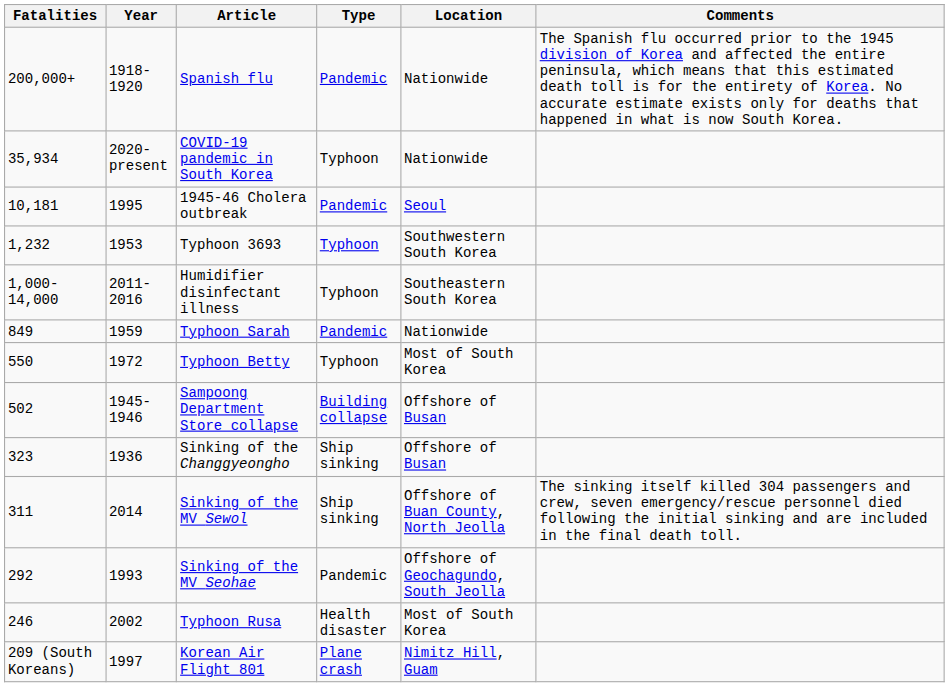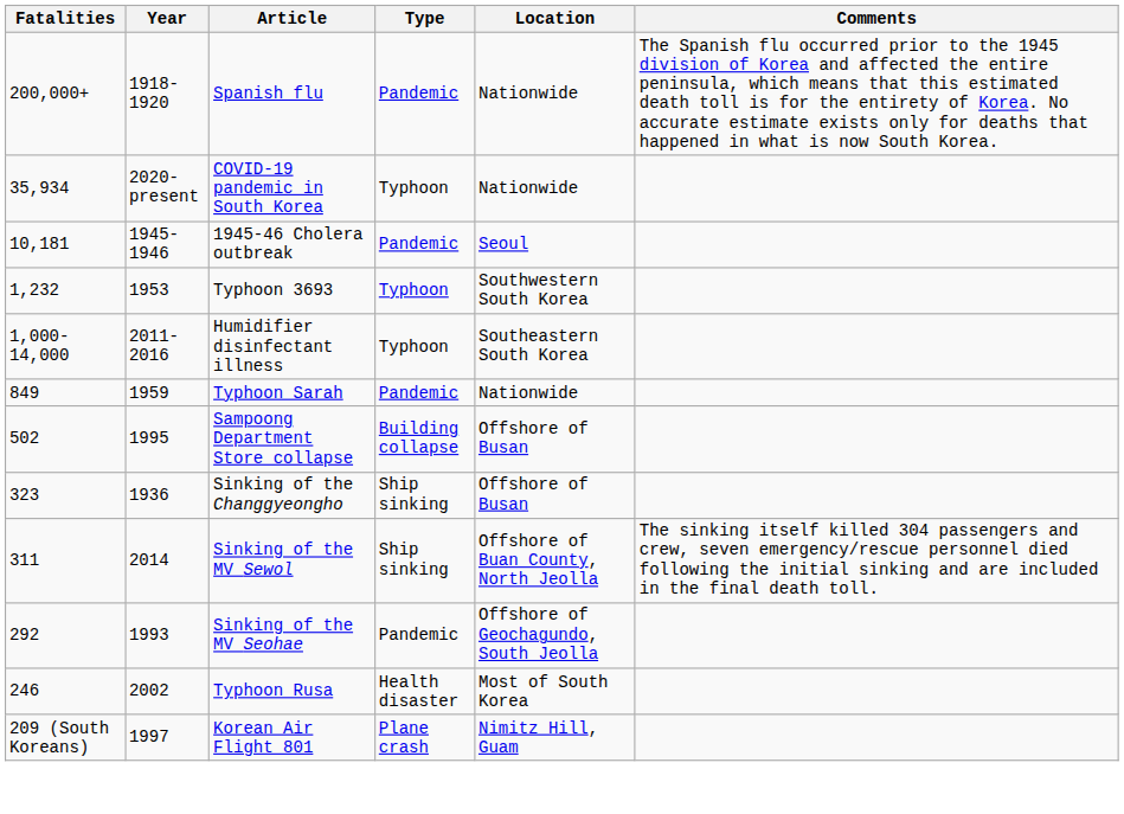1945-46 Cholera outbreak | Year: 1995 -> 1945-1946
- row: 550 | 1972 | Typhoon Betty | Typhoon | Most of South Korea
Sampoong Department Store collapse | Year: 1945-1946 -> 1995
